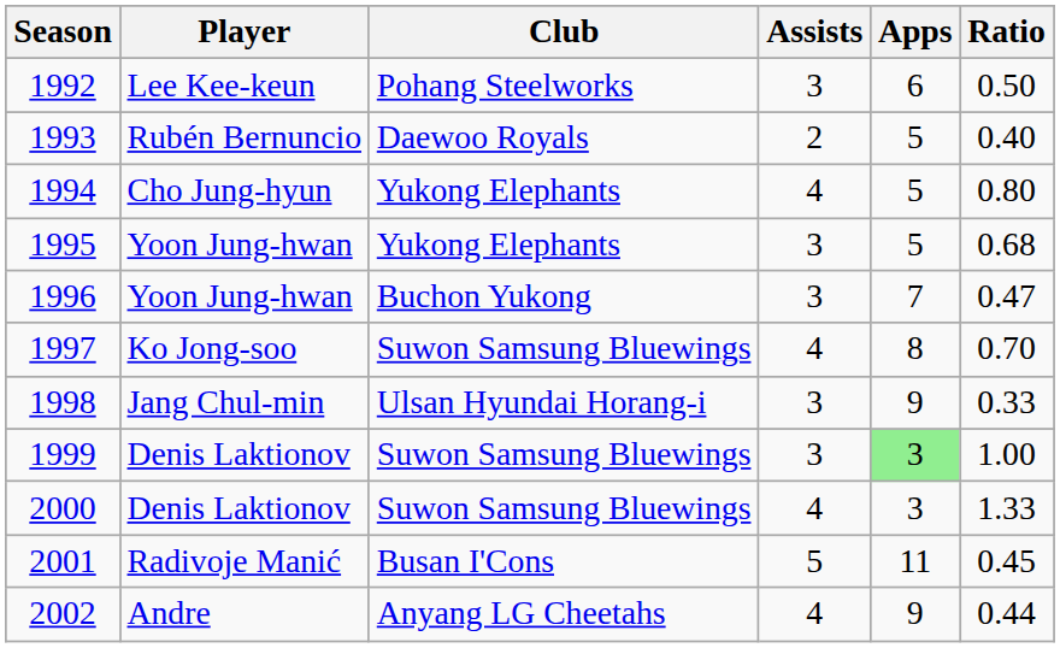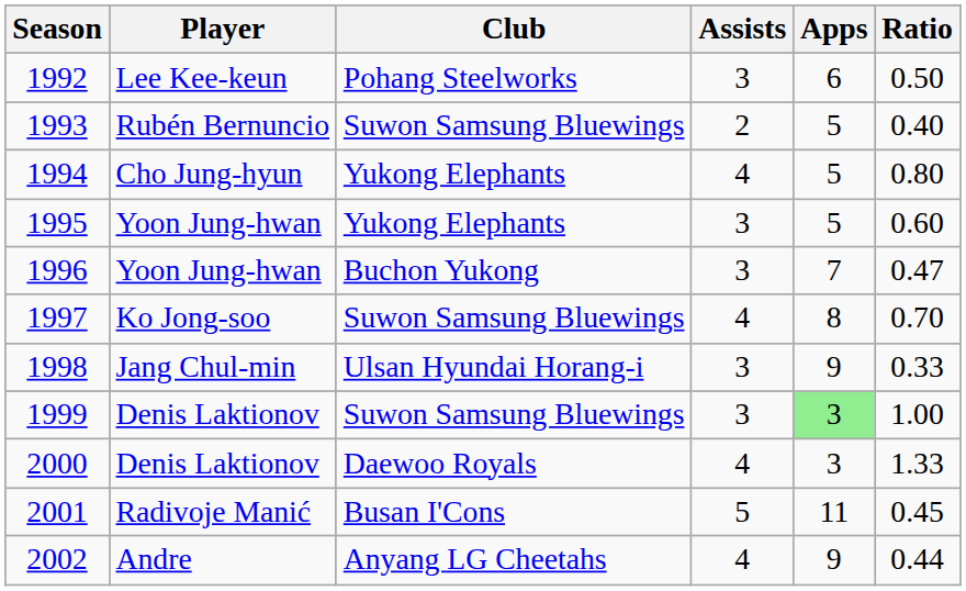1993 | Club: Daewoo Royals -> Suwon Samsung Bluewings
1995 | Ratio: 0.68 -> 0.60
2000 | Club: Suwon Samsung Bluewings -> Daewoo Royals
